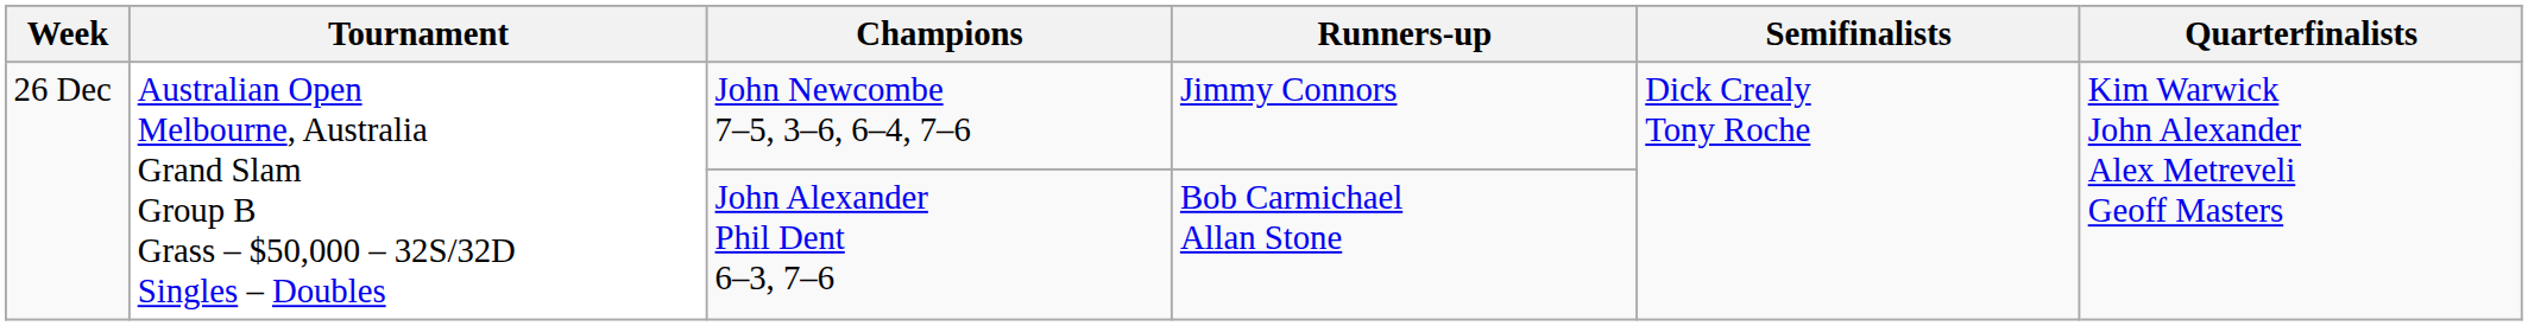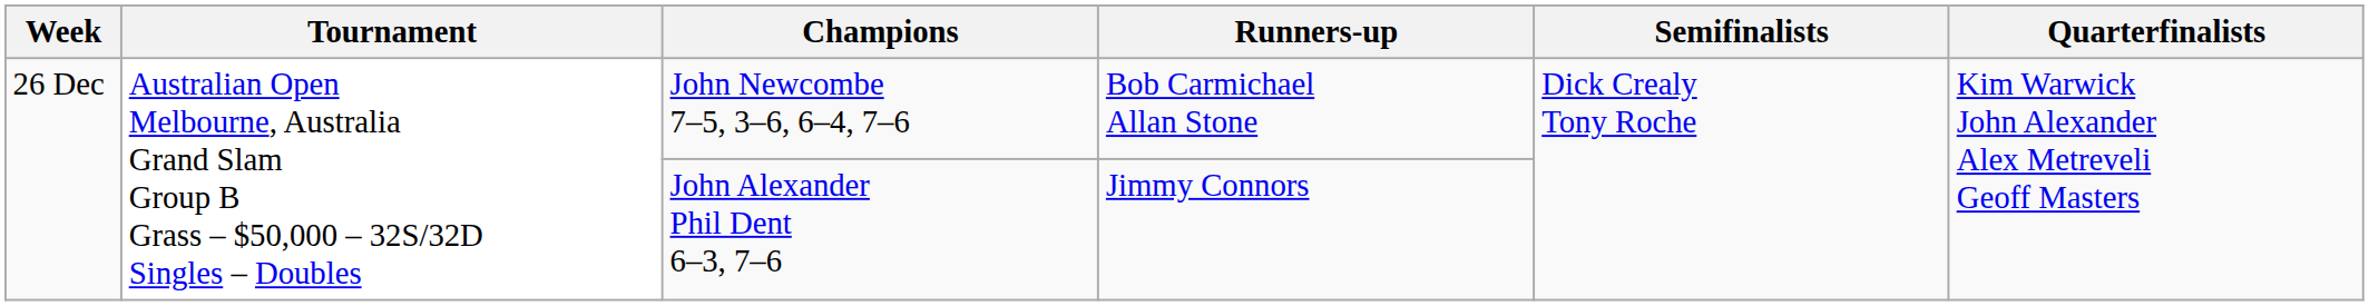John Newcombe 7–5, 3–6, 6–4, 7–6 | Runners-up: Jimmy Connors -> Bob Carmichael Allan Stone
John Alexander Phil Dent 6–3, 7–6 | Runners-up: Bob Carmichael Allan Stone -> Jimmy Connors
